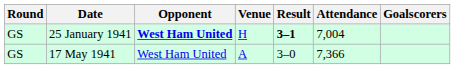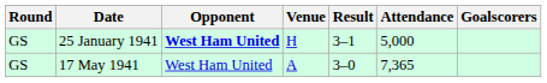25 January 1941 | Result: bold -> normal
25 January 1941 | Attendance: 7,004 -> 5,000
17 May 1941 | Attendance: 7,366 -> 7,365
